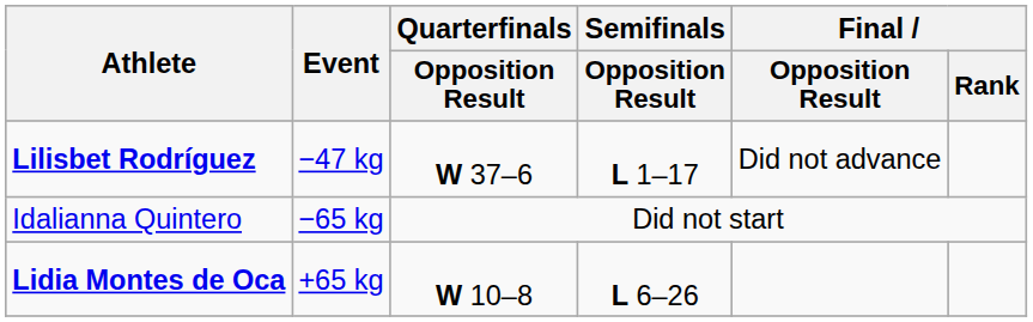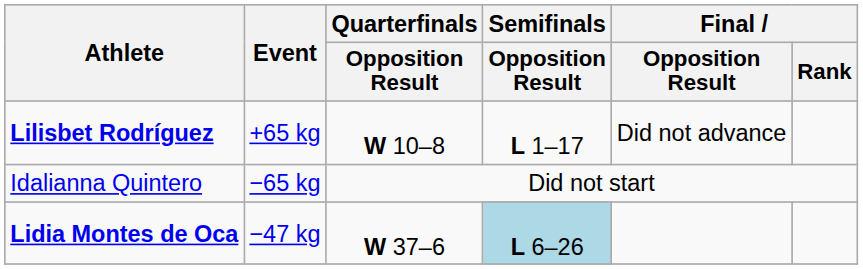Lilisbet Rodríguez | Event: −47 kg -> +65 kg
Lilisbet Rodríguez | Quarterfinals / Opposition Result: W 37–6 -> W 10–8
Lidia Montes de Oca | Event: +65 kg -> −47 kg
Lidia Montes de Oca | Quarterfinals / Opposition Result: W 10–8 -> W 37–6
Lidia Montes de Oca | Semifinals / Opposition Result: no background -> lightblue background
